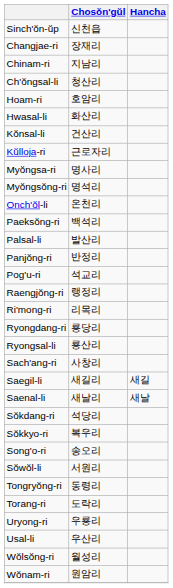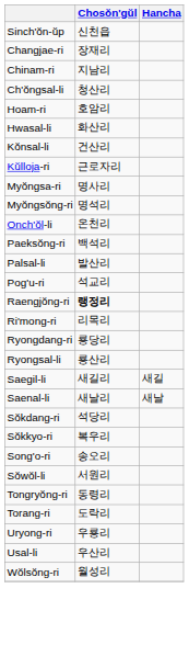- row: Panjŏng-ri | 반정리
Raengjŏng-ri | Chosŏn'gŭl: normal -> bold
- row: Sach'ang-ri | 사창리
- row: Wŏnam-ri | 원암리
